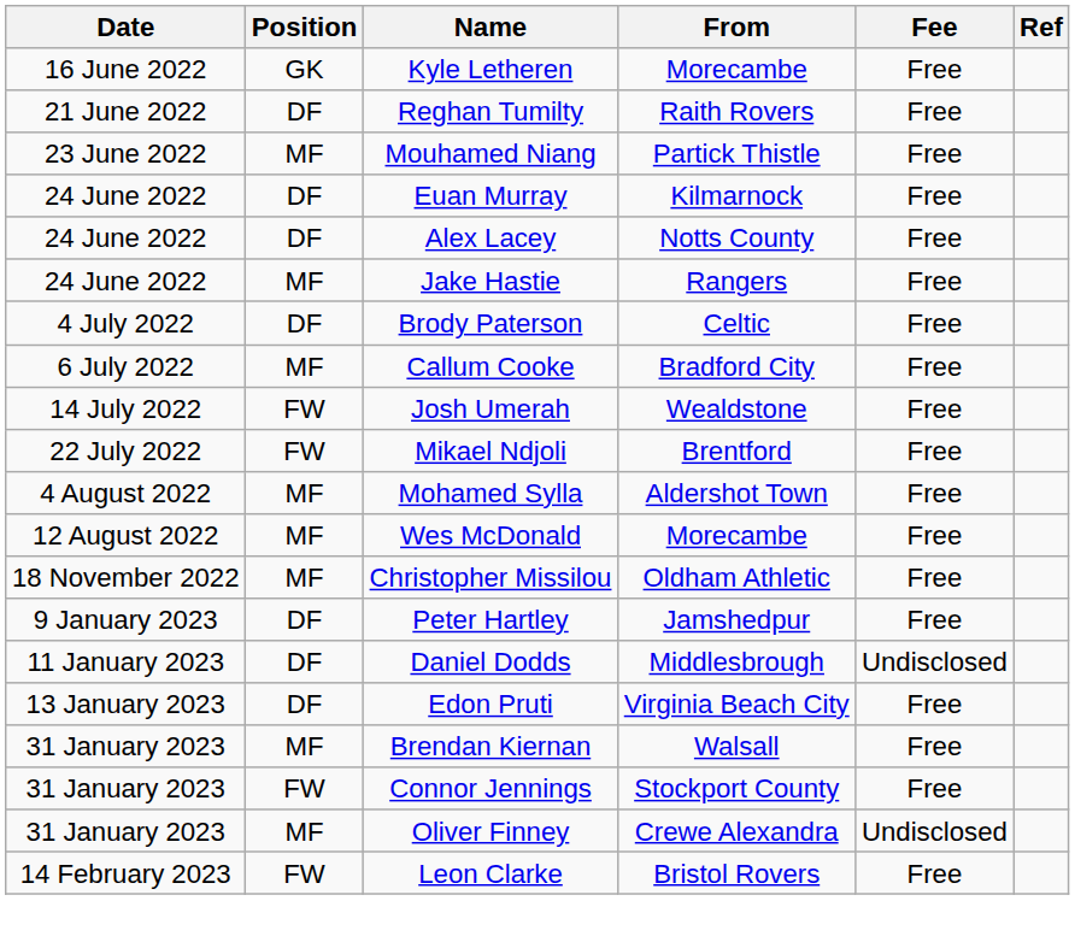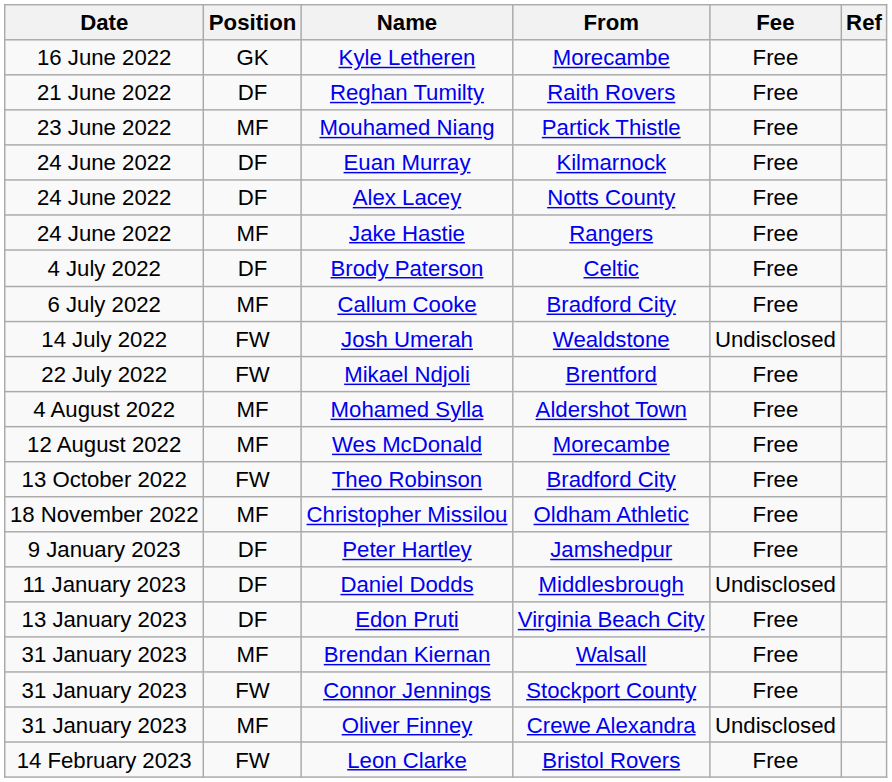Josh Umerah | Fee: Free -> Undisclosed
+ row: 13 October 2022 | FW | Theo Robinson | Bradford City | Free
